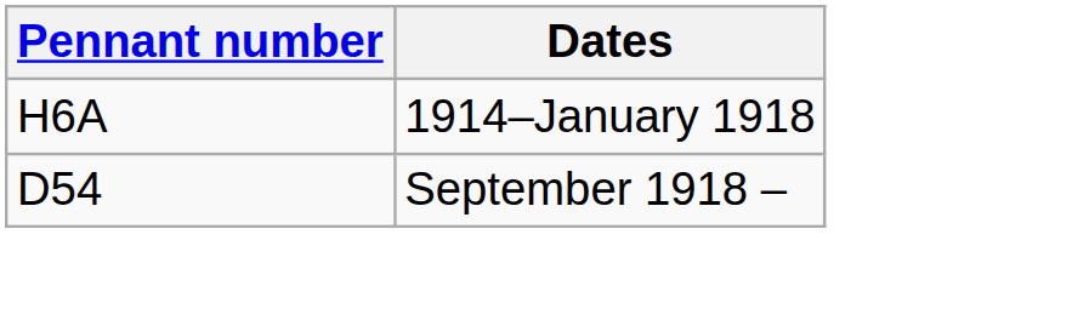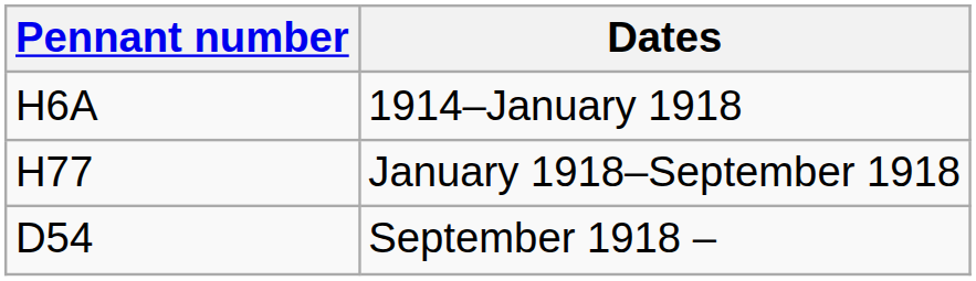+ row: H77 | January 1918–September 1918
